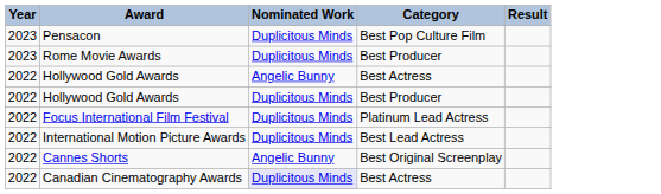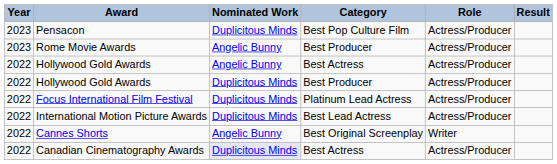+ column: Role | Actress/Producer | Actress/Producer | Actress/Producer | Actress/Producer | Actress/Producer | Actress/Producer | Writer | Actress/Producer
Rome Movie Awards | Nominated Work: Duplicitous Minds -> Angelic Bunny
